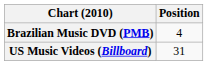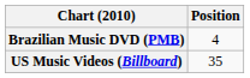US Music Videos (Billboard) | Position: 31 -> 35
